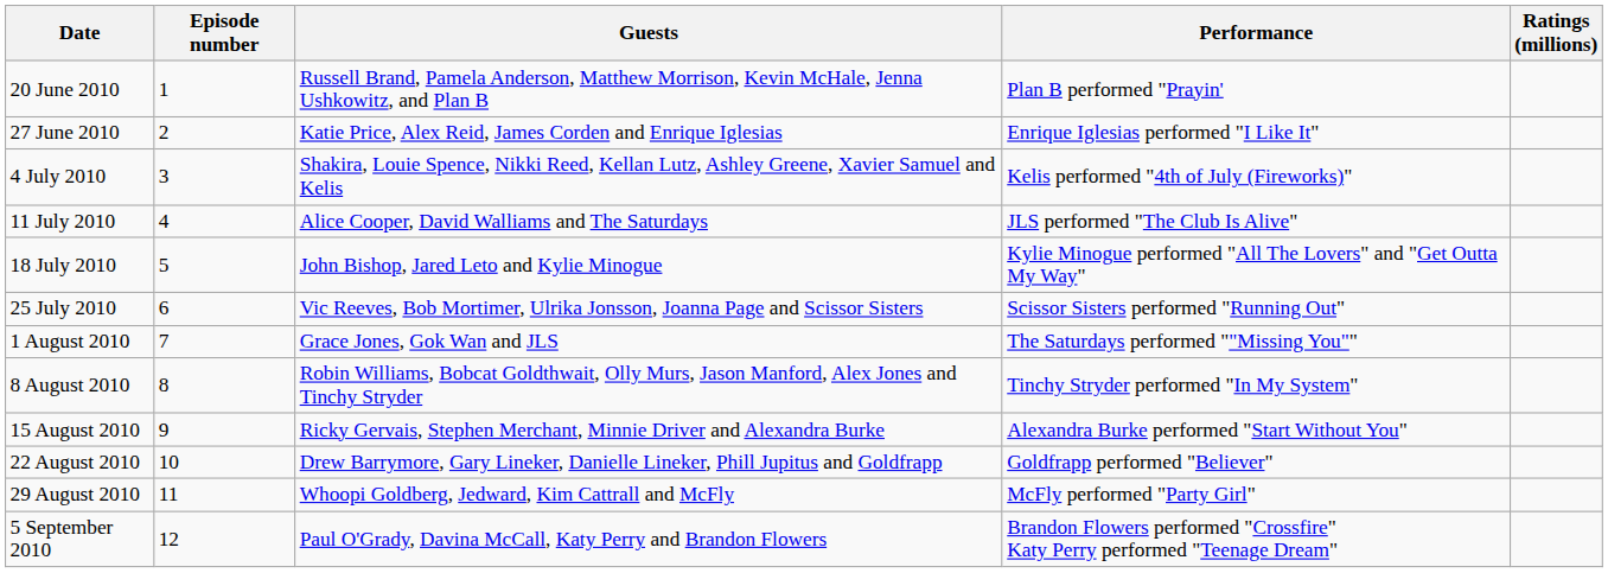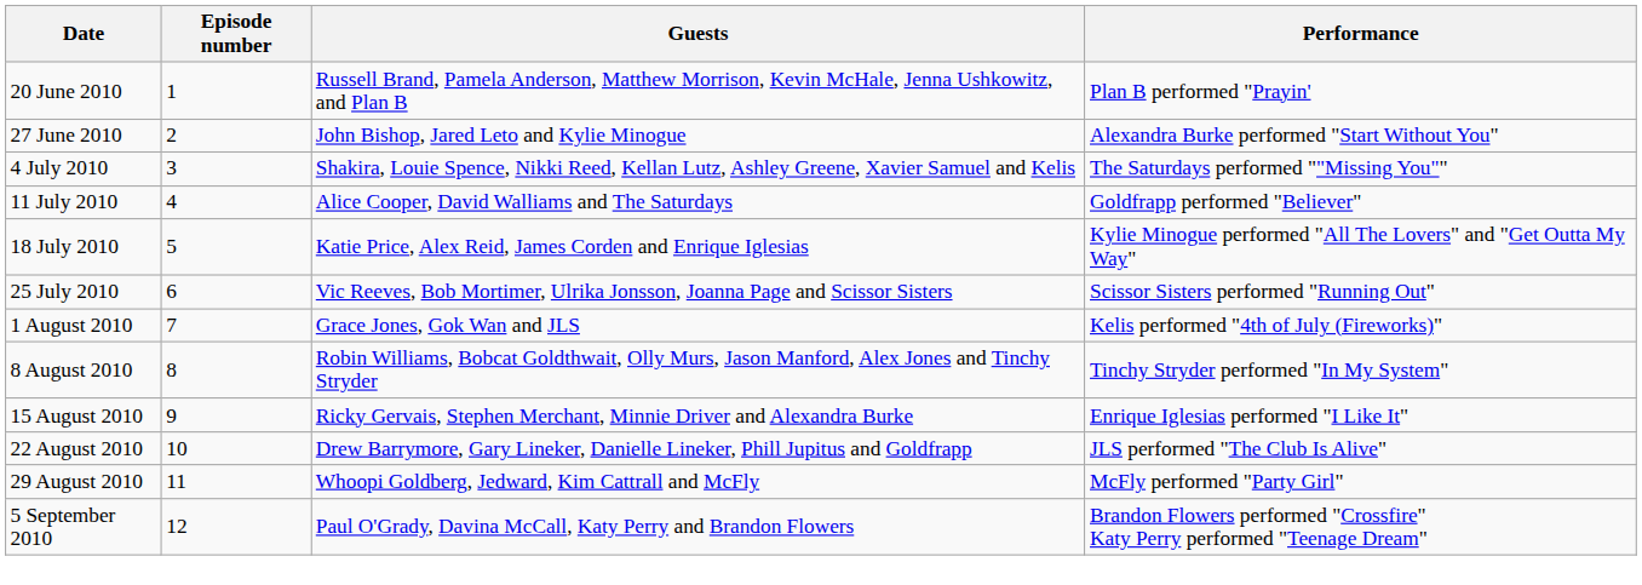- column: Ratings (millions)
27 June 2010 | Guests: Katie Price, Alex Reid, James Corden and Enrique Iglesias -> John Bishop, Jared Leto and Kylie Minogue
27 June 2010 | Performance: Enrique Iglesias performed "I Like It" -> Alexandra Burke performed "Start Without You"
4 July 2010 | Performance: Kelis performed "4th of July (Fireworks)" -> The Saturdays performed ""Missing You""
11 July 2010 | Performance: JLS performed "The Club Is Alive" -> Goldfrapp performed "Believer"
18 July 2010 | Guests: John Bishop, Jared Leto and Kylie Minogue -> Katie Price, Alex Reid, James Corden and Enrique Iglesias
1 August 2010 | Performance: The Saturdays performed ""Missing You"" -> Kelis performed "4th of July (Fireworks)"
15 August 2010 | Performance: Alexandra Burke performed "Start Without You" -> Enrique Iglesias performed "I Like It"
22 August 2010 | Performance: Goldfrapp performed "Believer" -> JLS performed "The Club Is Alive"
